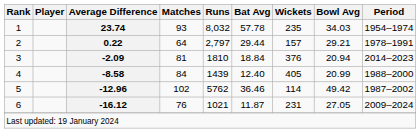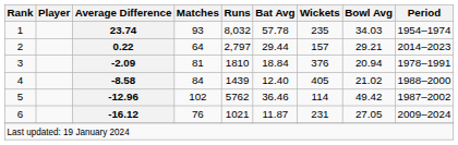2 | Period: 1978–1991 -> 2014–2023
3 | Period: 2014–2023 -> 1978–1991
4 | Bowl Avg: 20.99 -> 21.02
